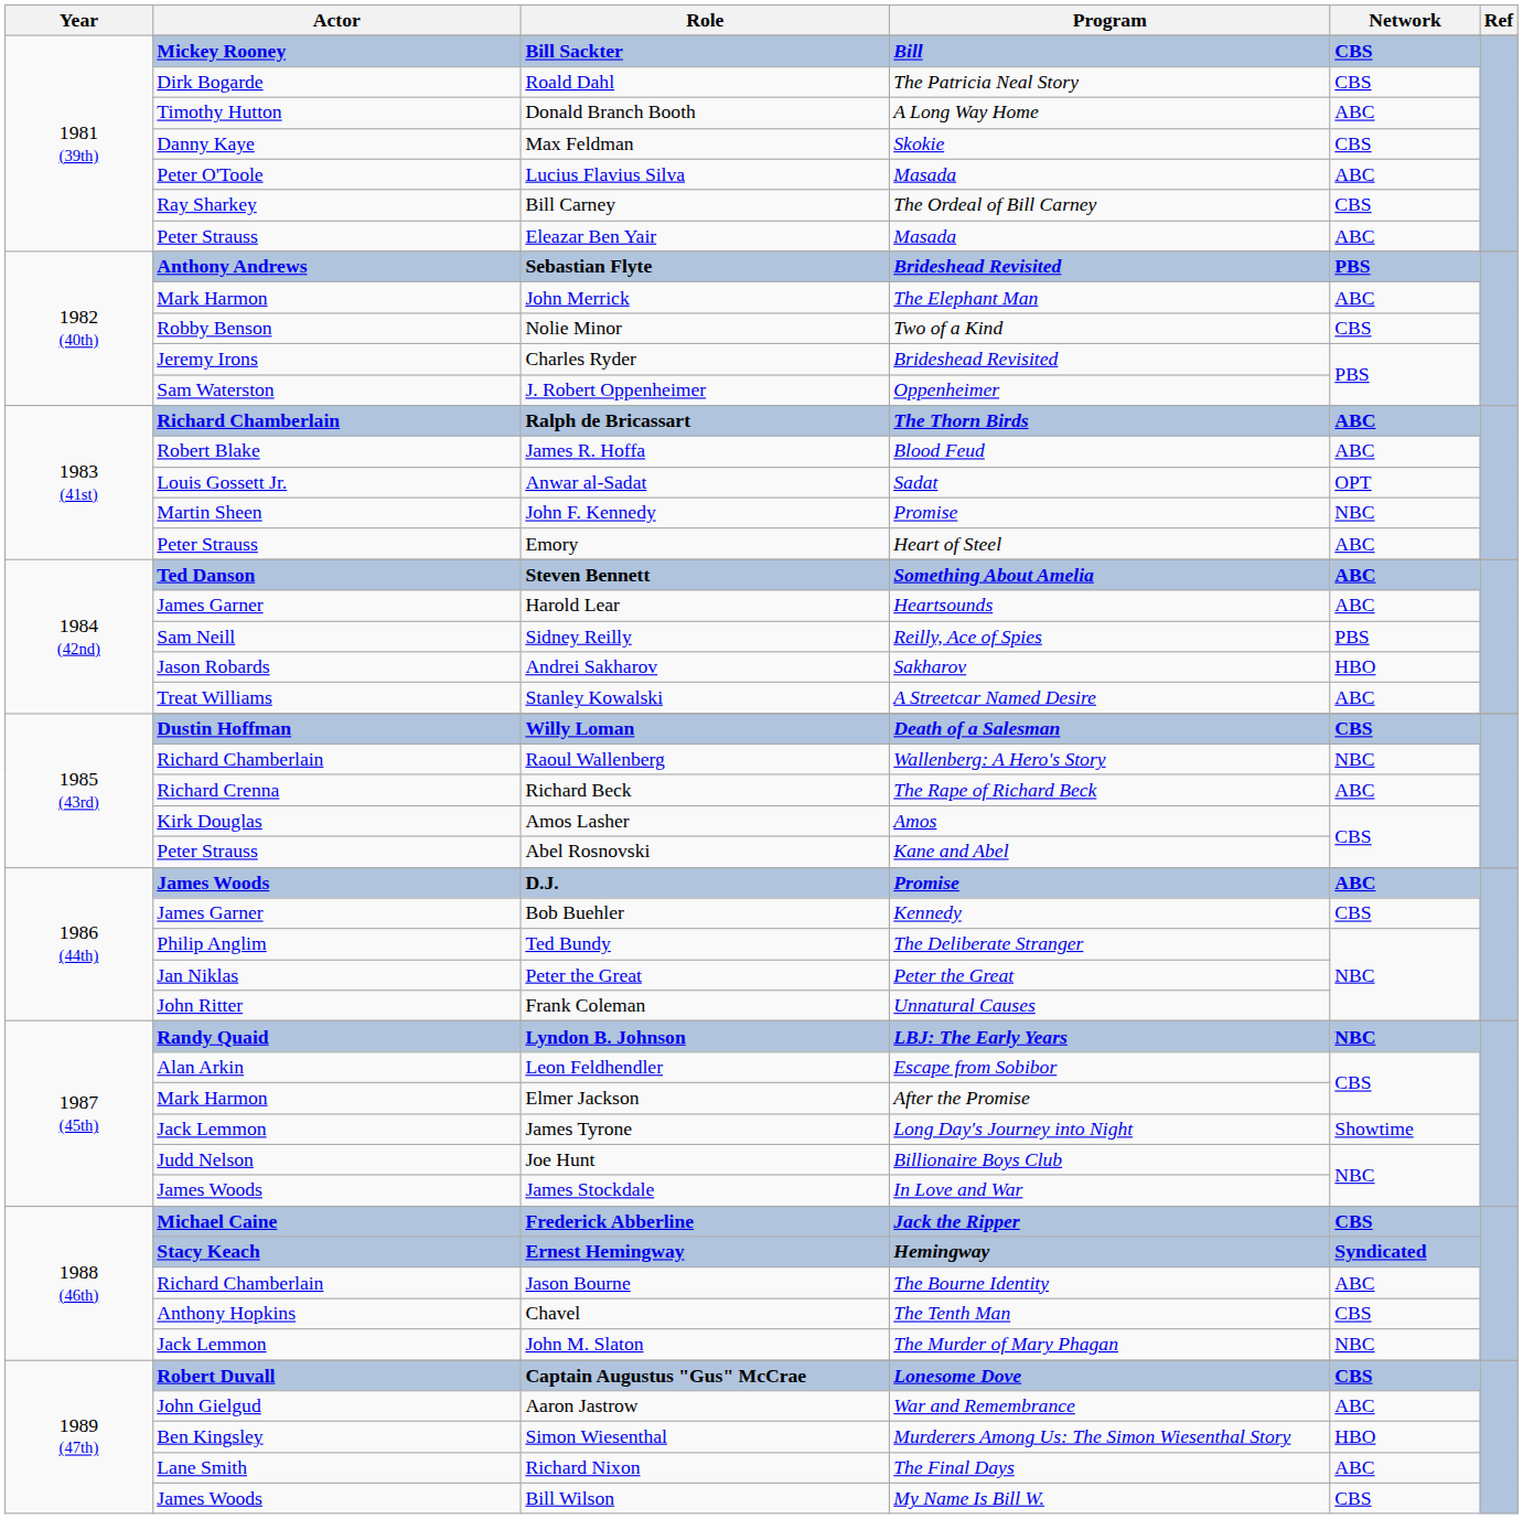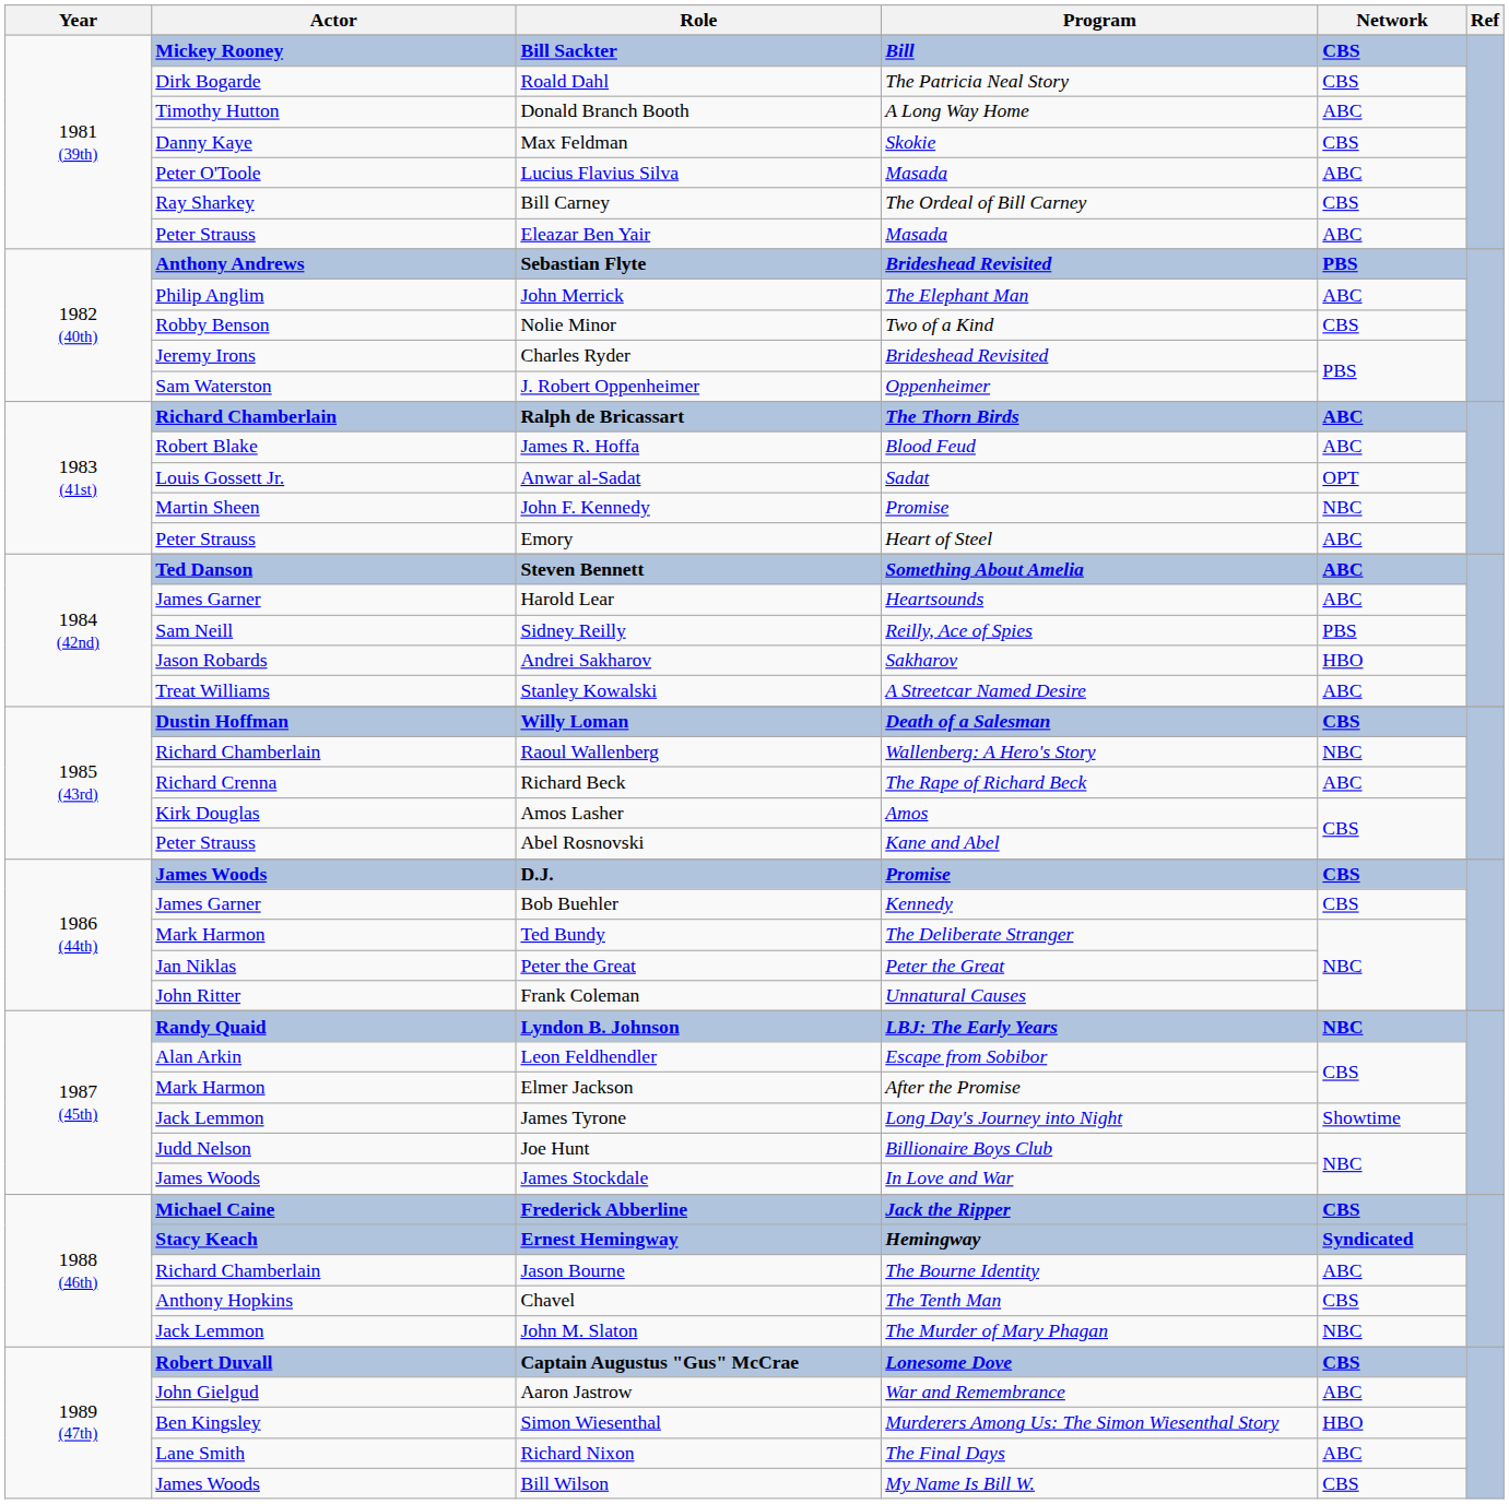John Merrick | Actor: Mark Harmon -> Philip Anglim
D.J. | Network: ABC -> CBS
Ted Bundy | Actor: Philip Anglim -> Mark Harmon
